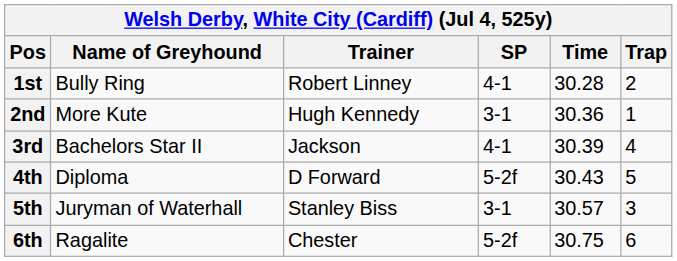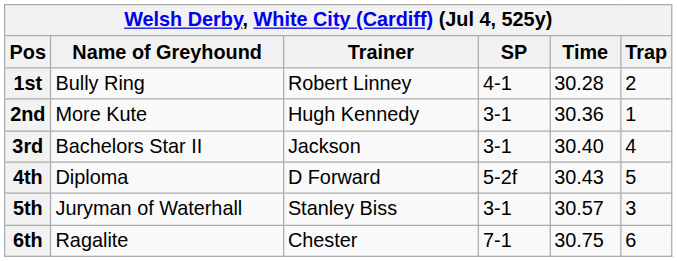3rd | SP: 4-1 -> 3-1
3rd | Time: 30.39 -> 30.40
6th | SP: 5-2f -> 7-1
